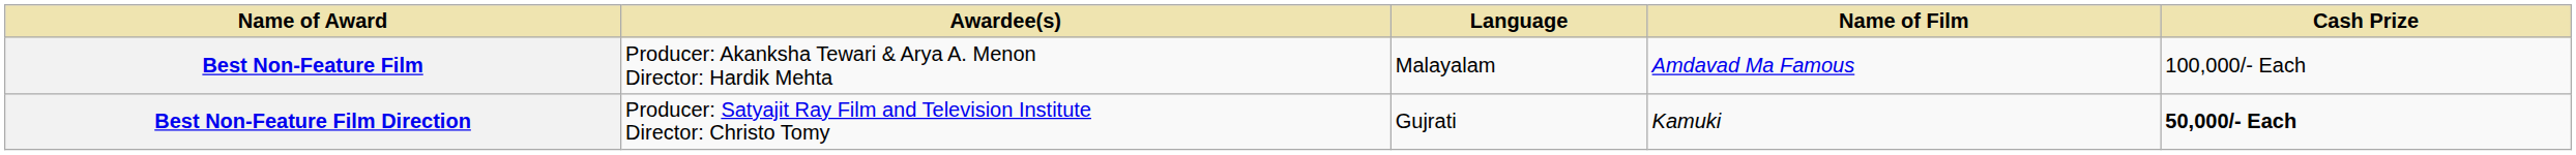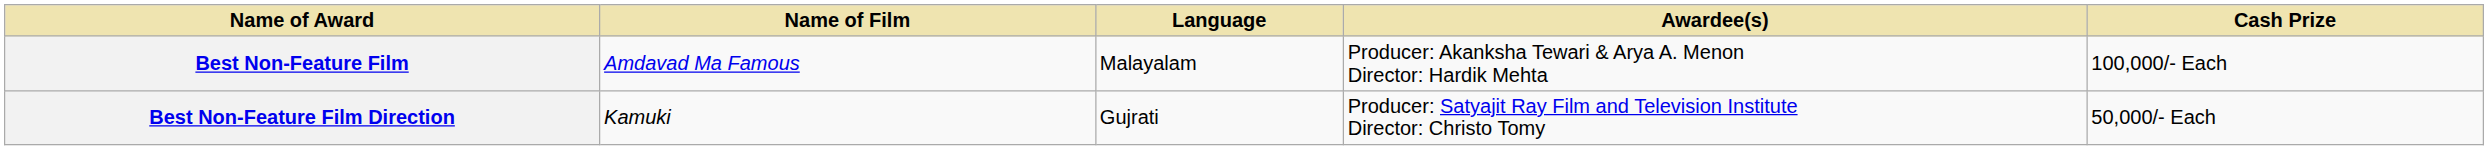columns swapped: Name of Film <-> Awardee(s)
Best Non-Feature Film Direction | Cash Prize: bold -> normal
